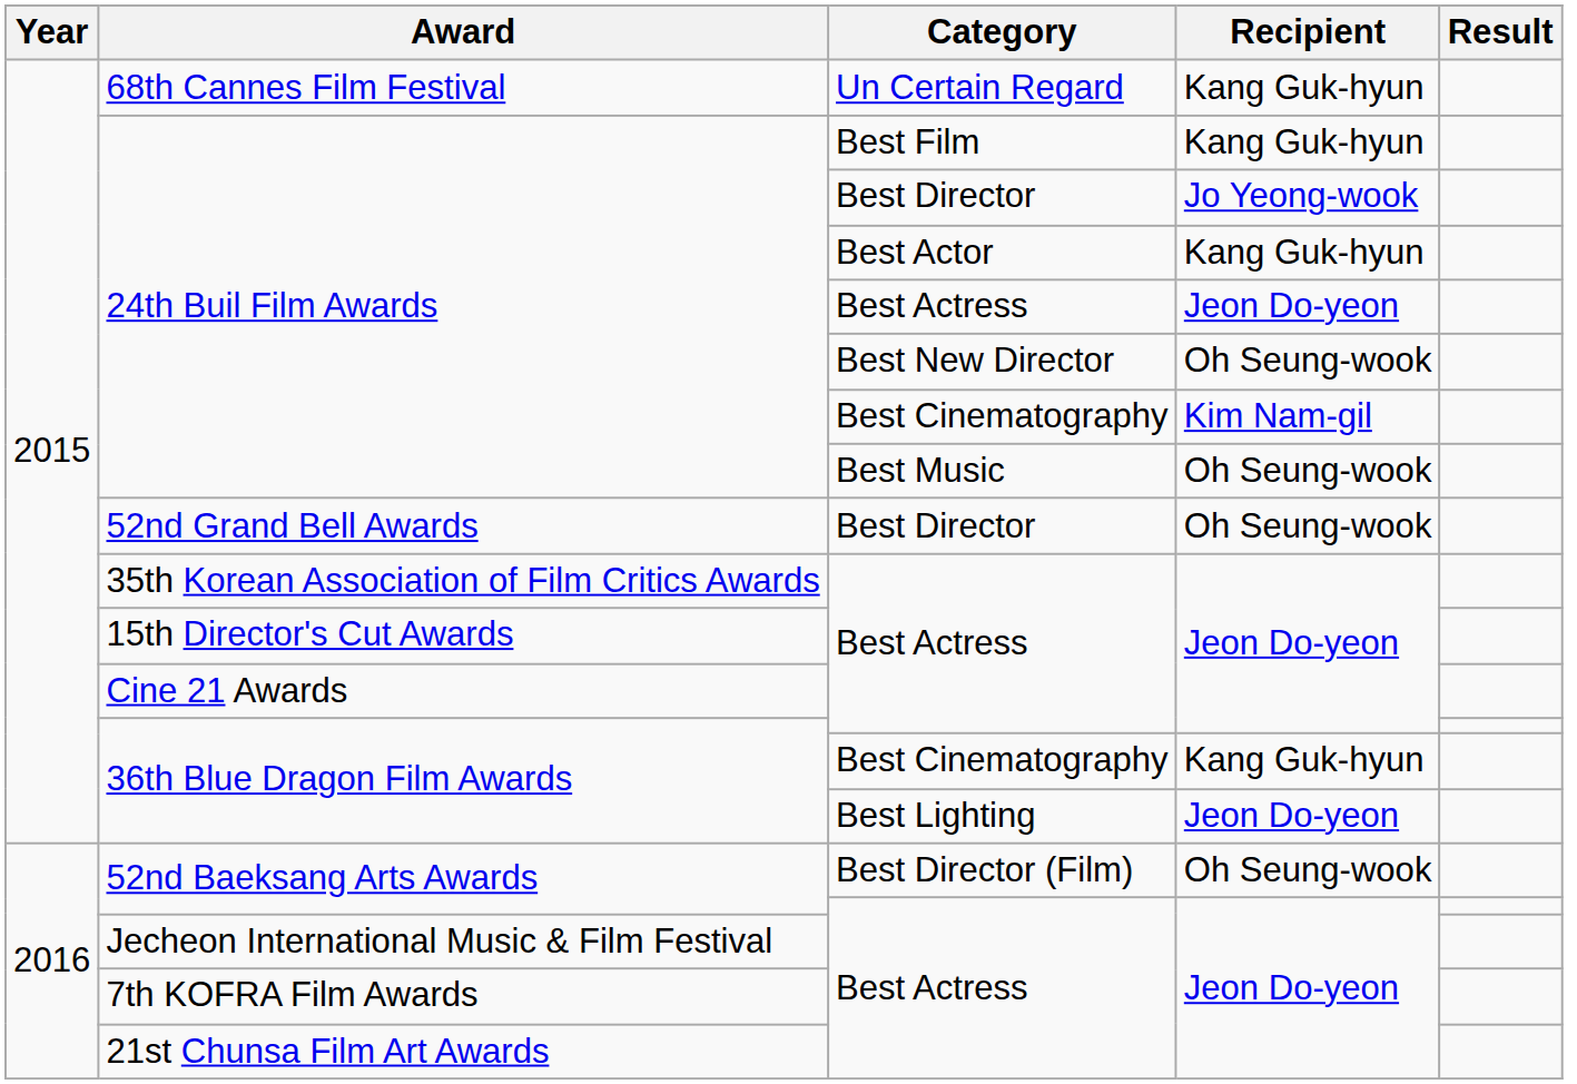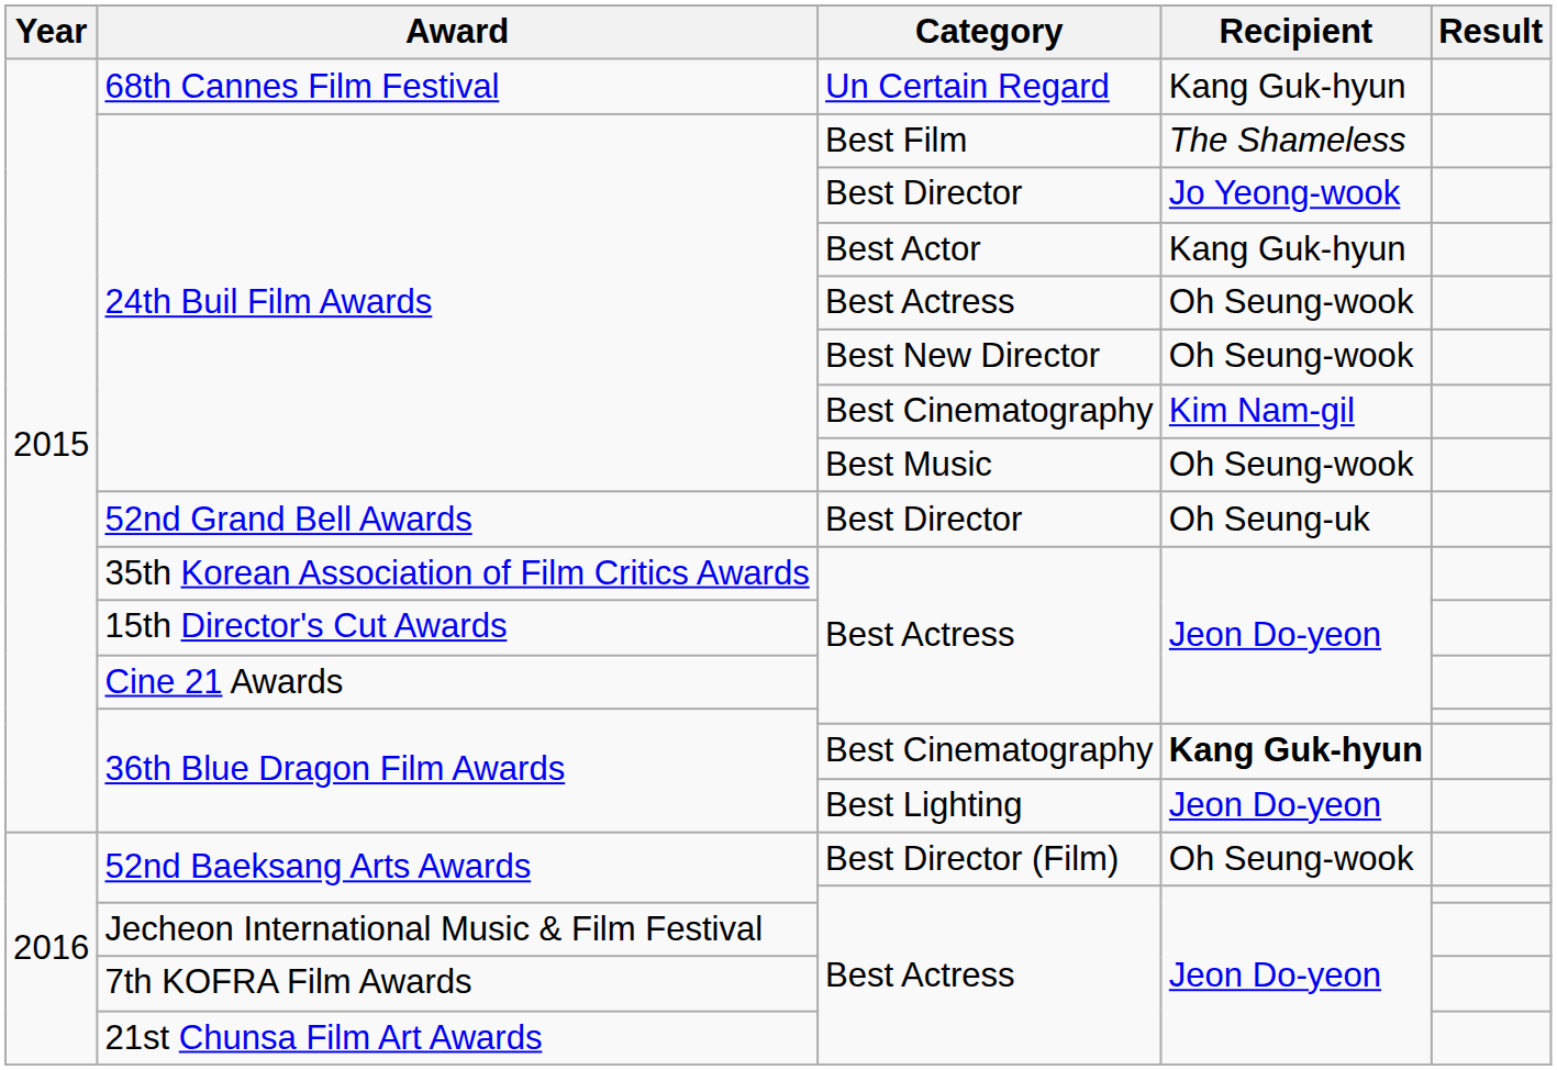24th Buil Film Awards / Best Film | Recipient: Kang Guk-hyun -> The Shameless
24th Buil Film Awards / Best Actress | Recipient: Jeon Do-yeon -> Oh Seung-wook
52nd Grand Bell Awards | Recipient: Oh Seung-wook -> Oh Seung-uk
36th Blue Dragon Film Awards / Best Cinematography | Recipient: normal -> bold
